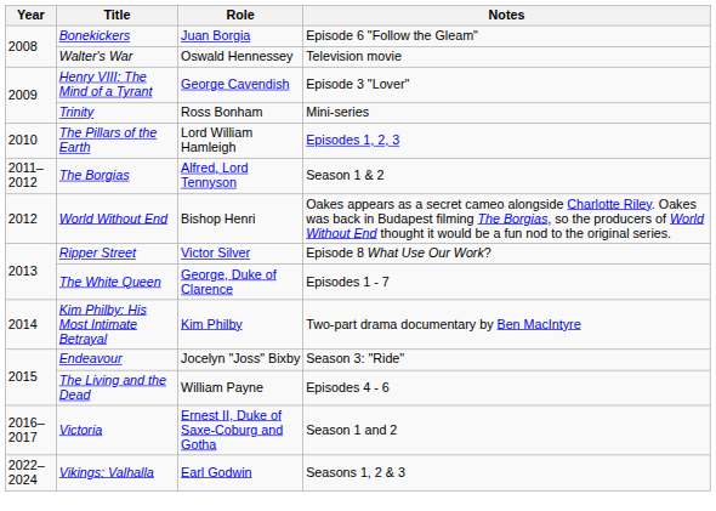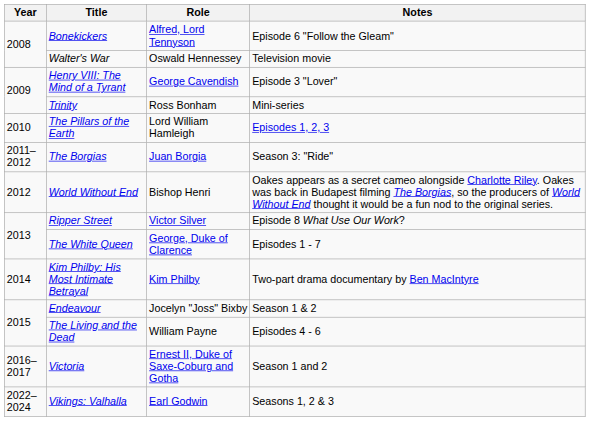Bonekickers | Role: Juan Borgia -> Alfred, Lord Tennyson
The Borgias | Role: Alfred, Lord Tennyson -> Juan Borgia
The Borgias | Notes: Season 1 & 2 -> Season 3: "Ride"
Endeavour | Notes: Season 3: "Ride" -> Season 1 & 2
